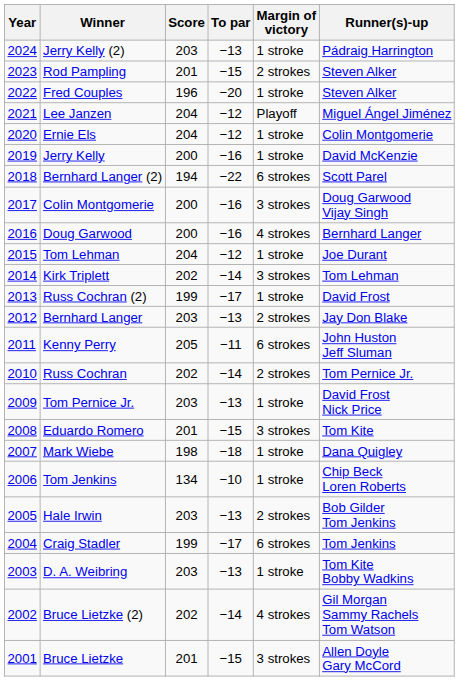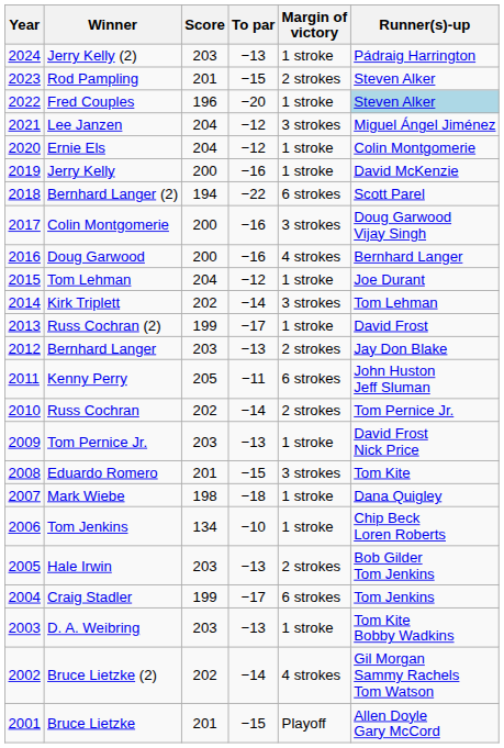Fred Couples | Runner(s)-up: no background -> lightblue background
Lee Janzen | Margin of victory: Playoff -> 3 strokes
Bruce Lietzke | Margin of victory: 3 strokes -> Playoff
